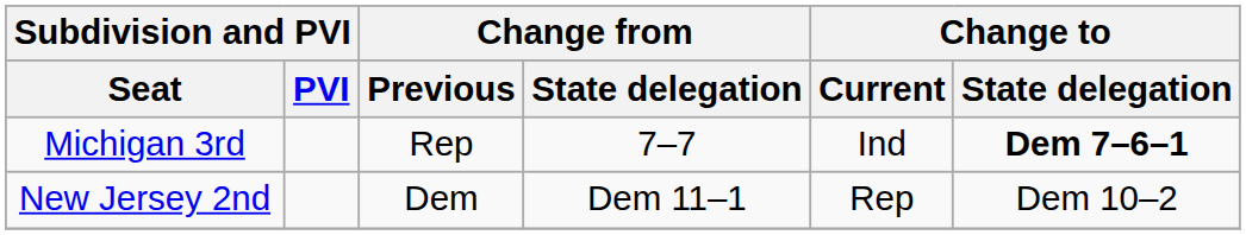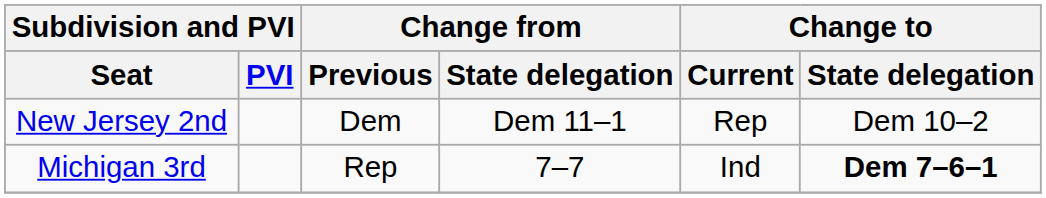rows swapped: Michigan 3rd <-> New Jersey 2nd
